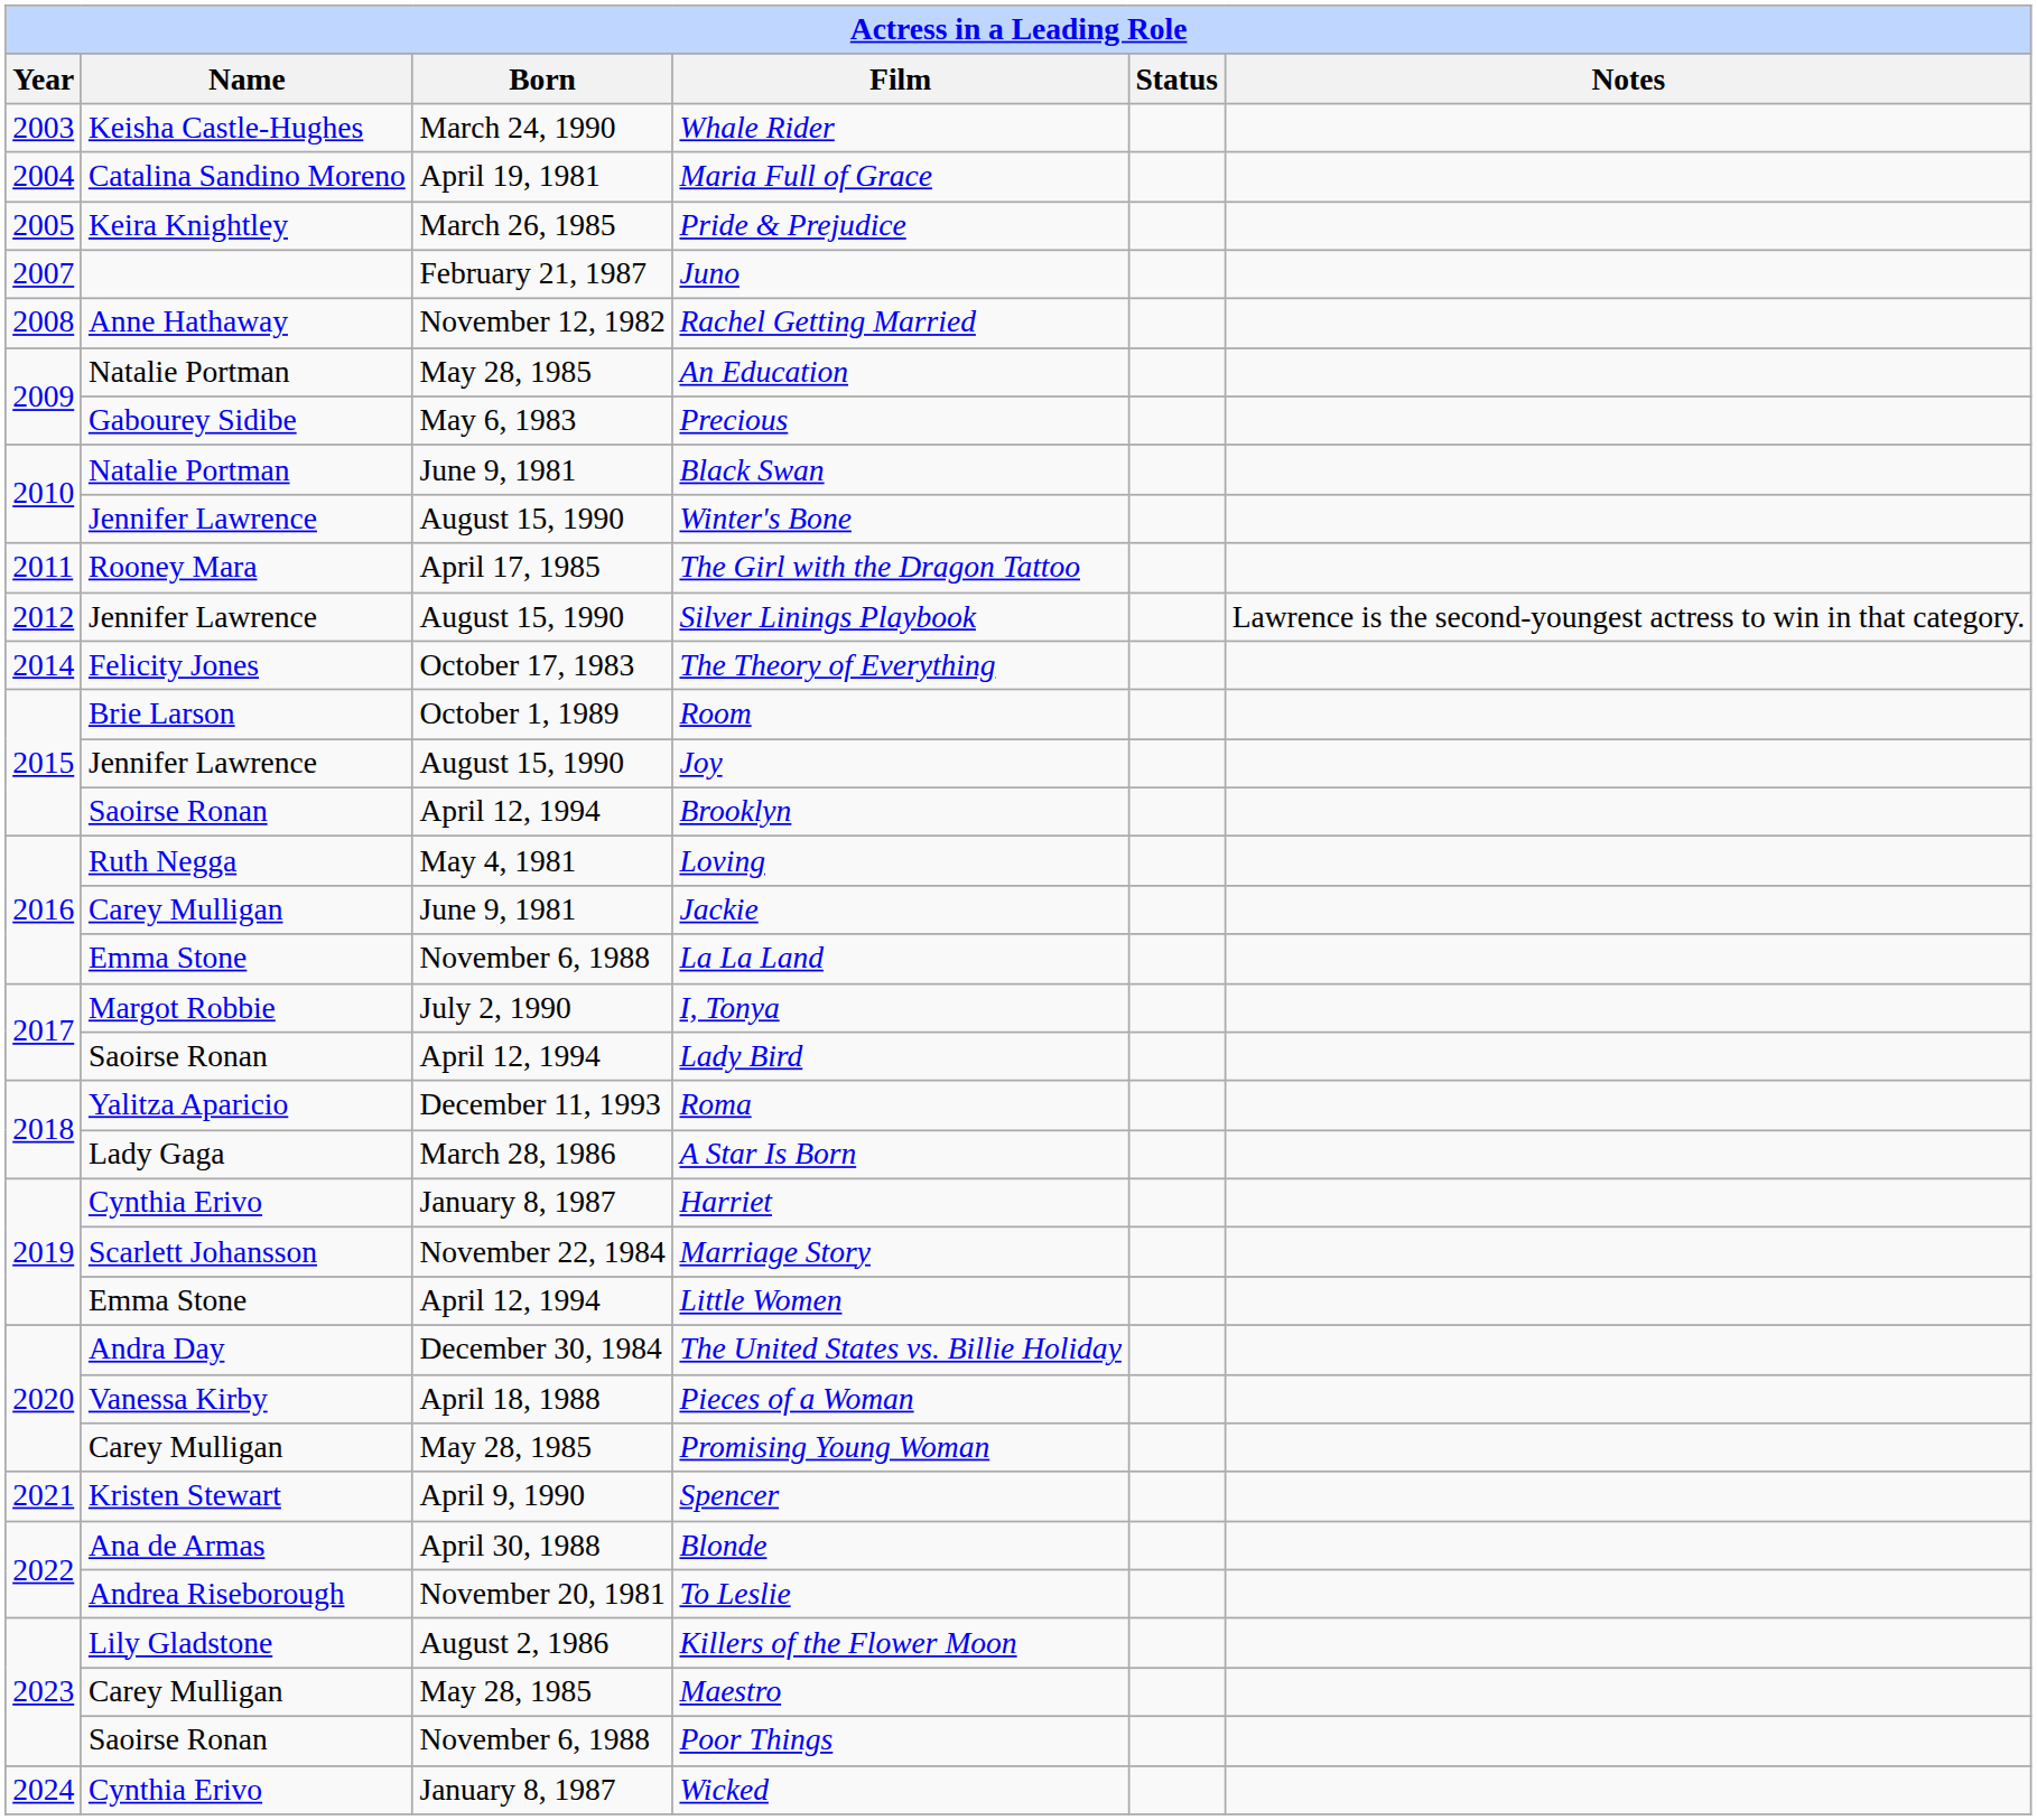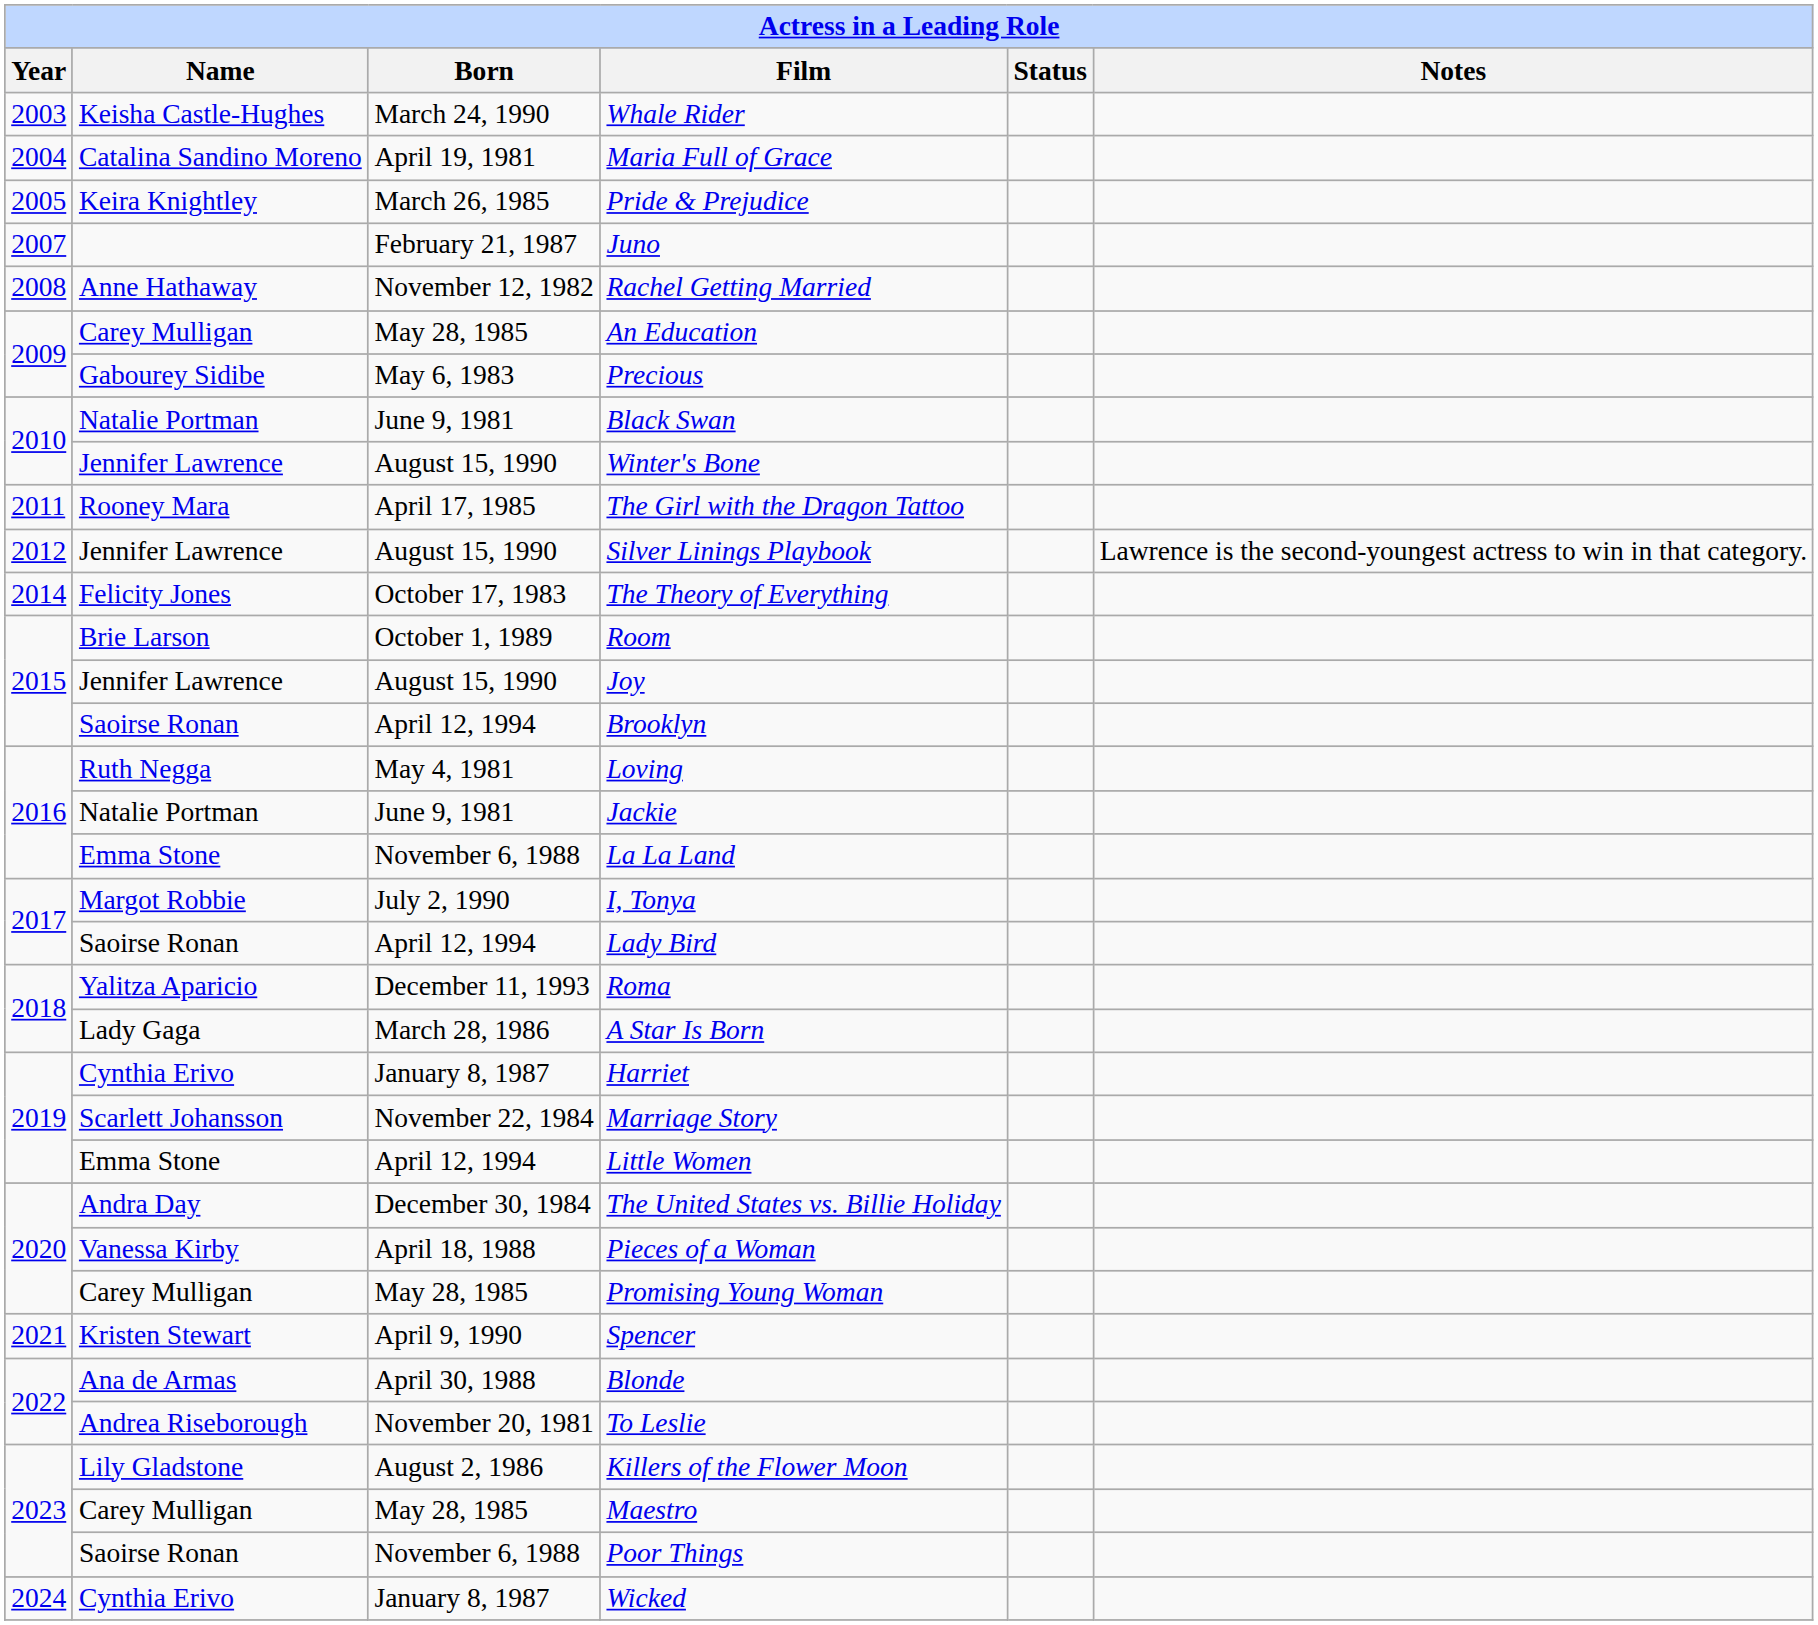An Education | Name: Natalie Portman -> Carey Mulligan
Jackie | Name: Carey Mulligan -> Natalie Portman
